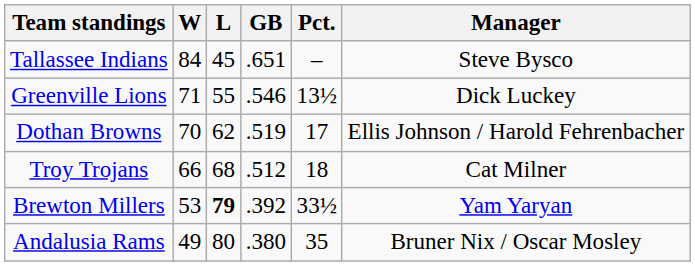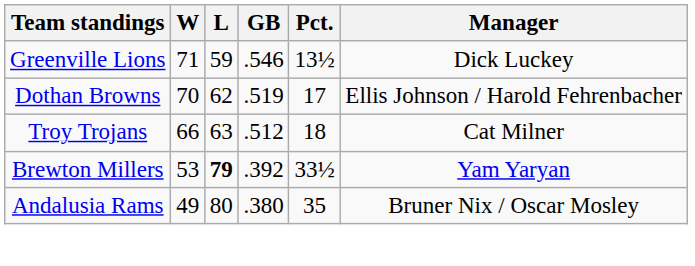- row: Tallassee Indians | 84 | 45 | .651 | – | Steve Bysco
Greenville Lions | L: 55 -> 59
Troy Trojans | L: 68 -> 63
